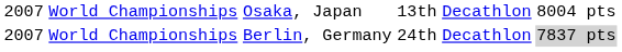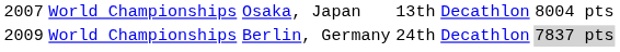World Championships / Berlin, Germany | column 1: 2007 -> 2009
